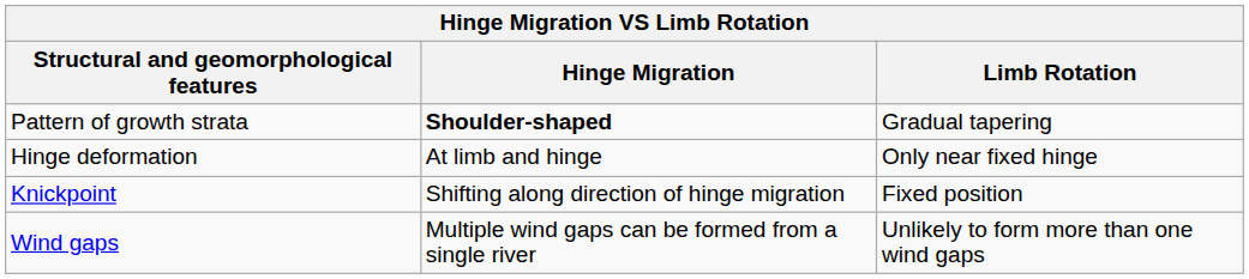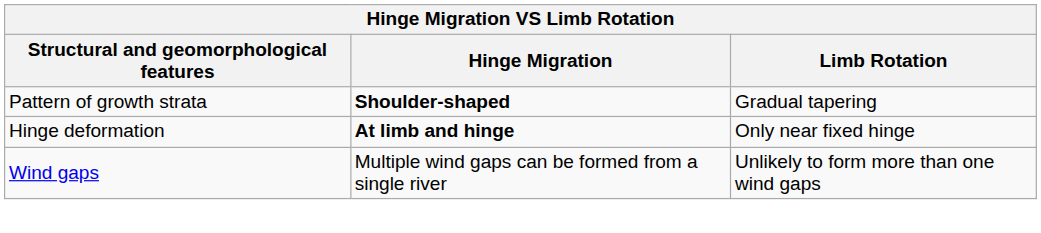Hinge deformation | Hinge Migration: normal -> bold
- row: Knickpoint | Shifting along direction of hinge migration | Fixed position
